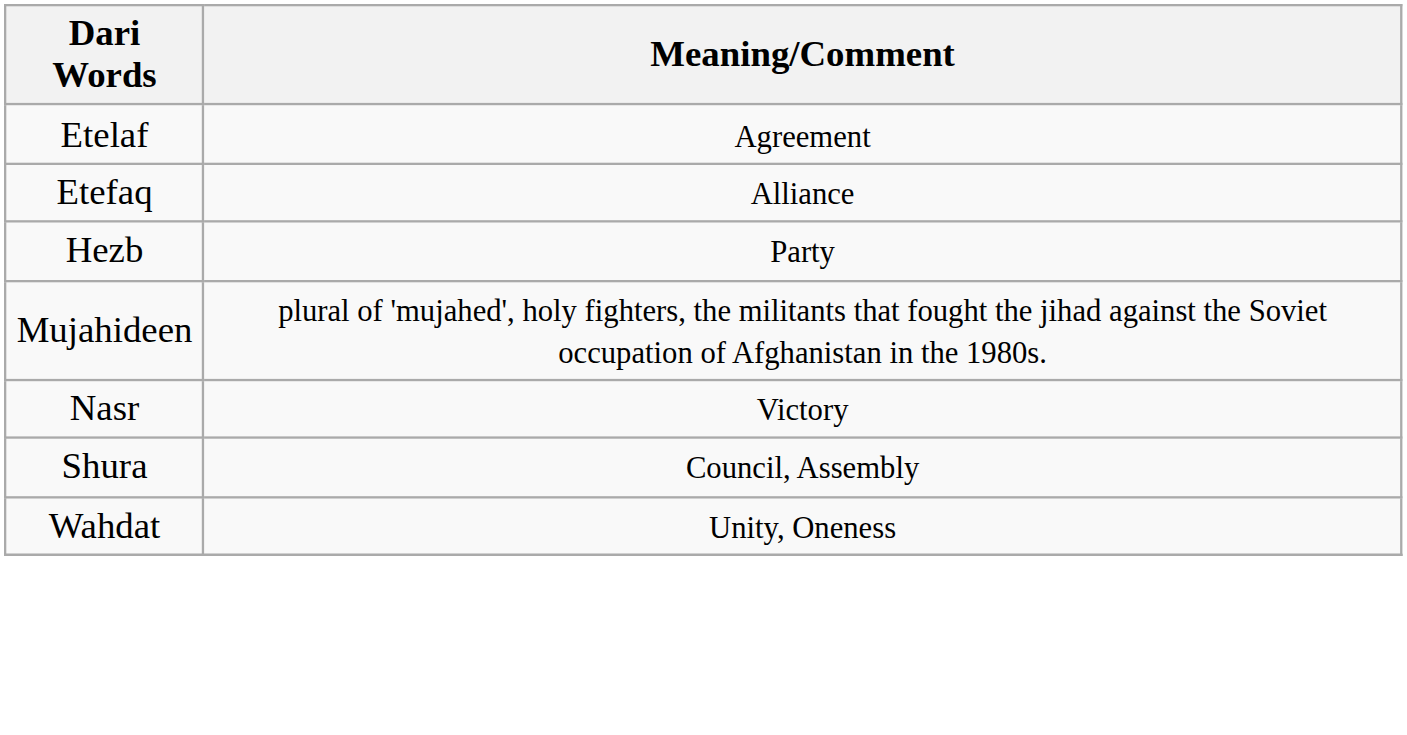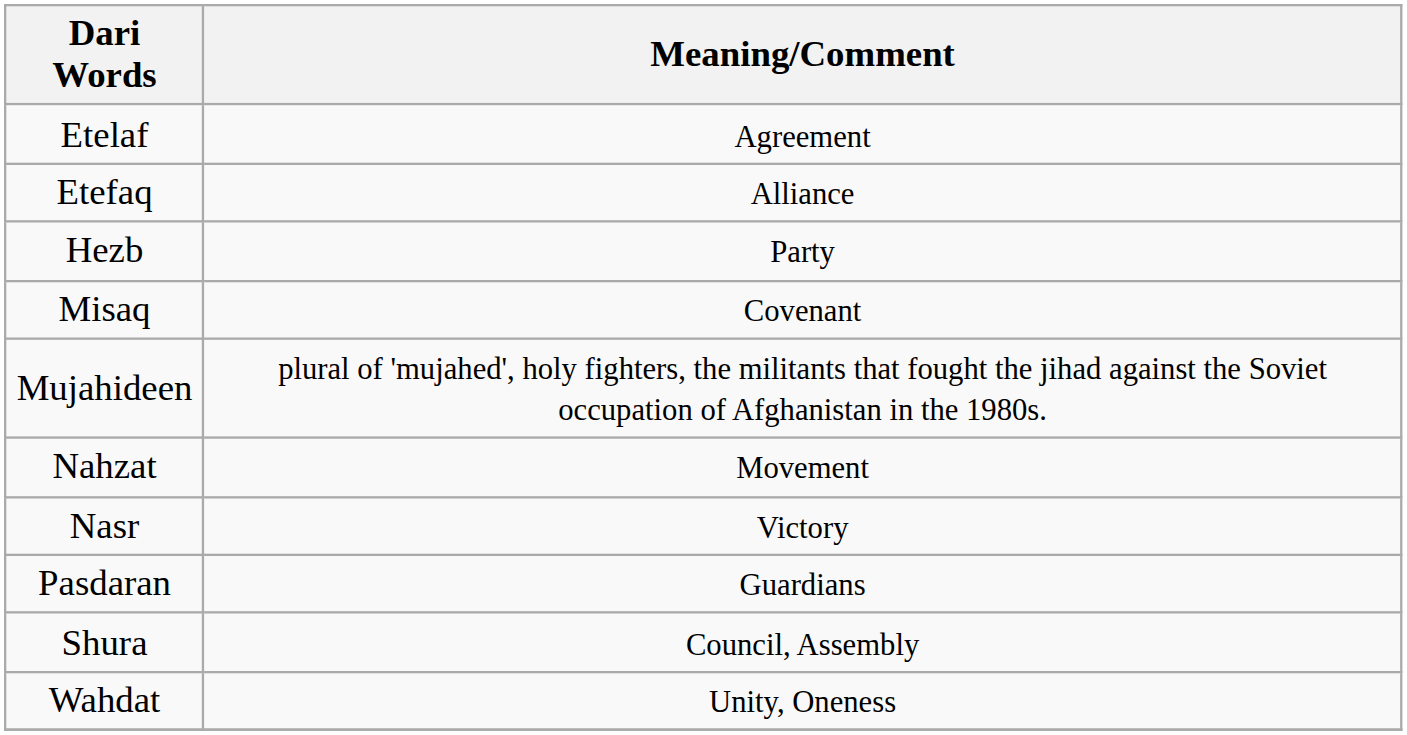+ row: Misaq | Covenant
+ row: Nahzat | Movement
+ row: Pasdaran | Guardians
